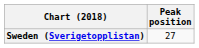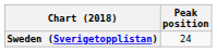Sweden (Sverigetopplistan) | Peak position: 27 -> 24
